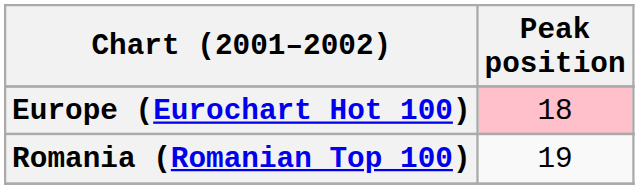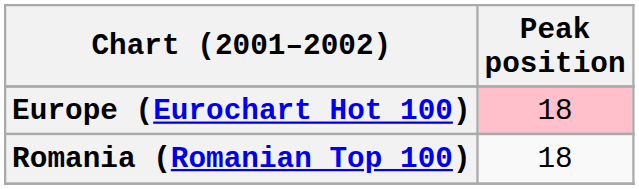Romania (Romanian Top 100) | Peak position: 19 -> 18
